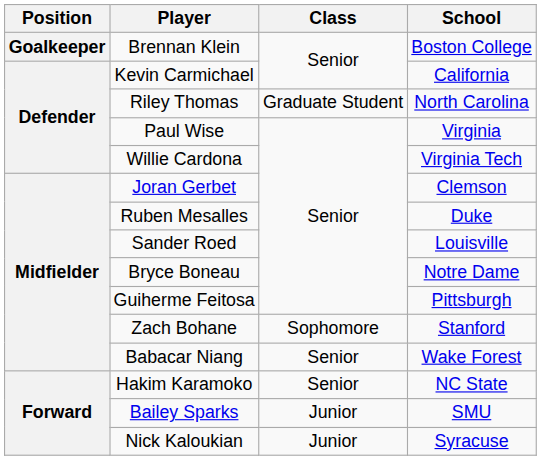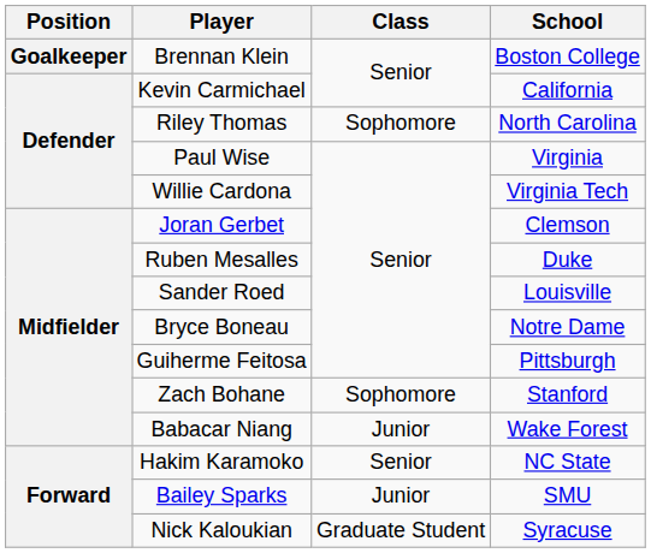Riley Thomas | Class: Graduate Student -> Sophomore
Babacar Niang | Class: Senior -> Junior
Nick Kaloukian | Class: Junior -> Graduate Student
